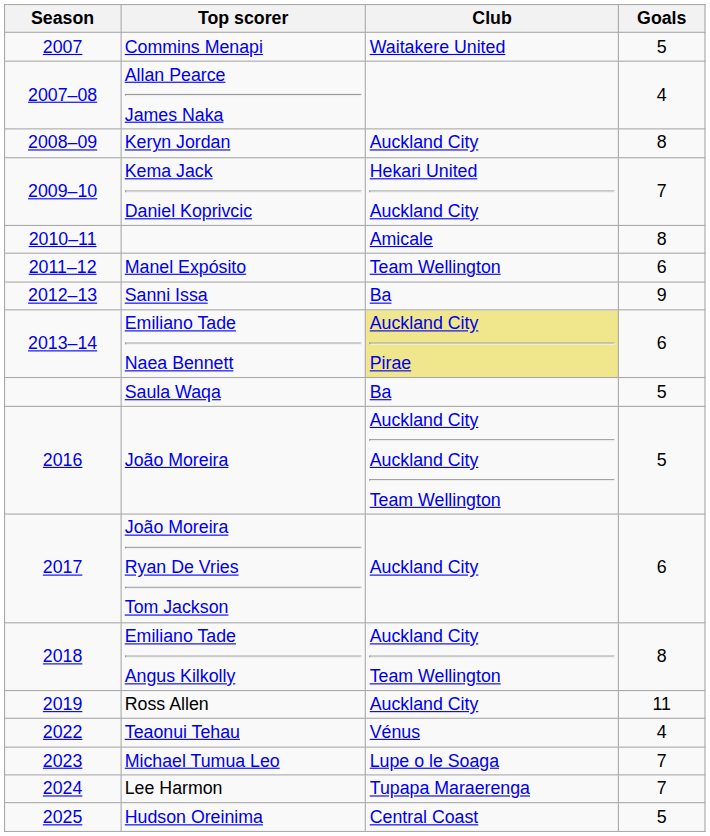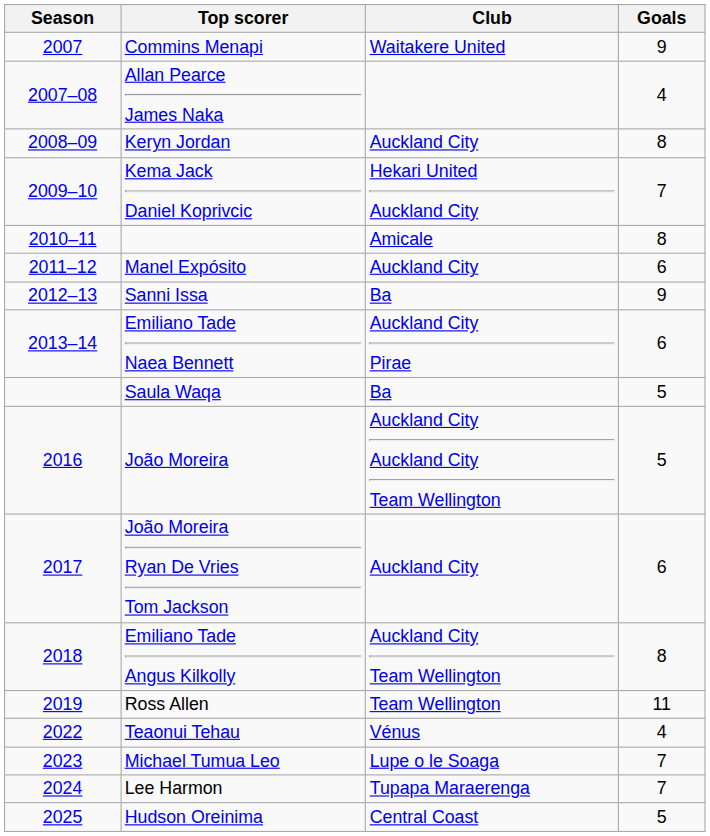Commins Menapi | Goals: 5 -> 9
Manel Expósito | Club: Team Wellington -> Auckland City
Emiliano Tade Naea Bennett | Club: khaki background -> no background
Ross Allen | Club: Auckland City -> Team Wellington
